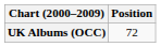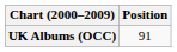UK Albums (OCC) | Position: 72 -> 91
